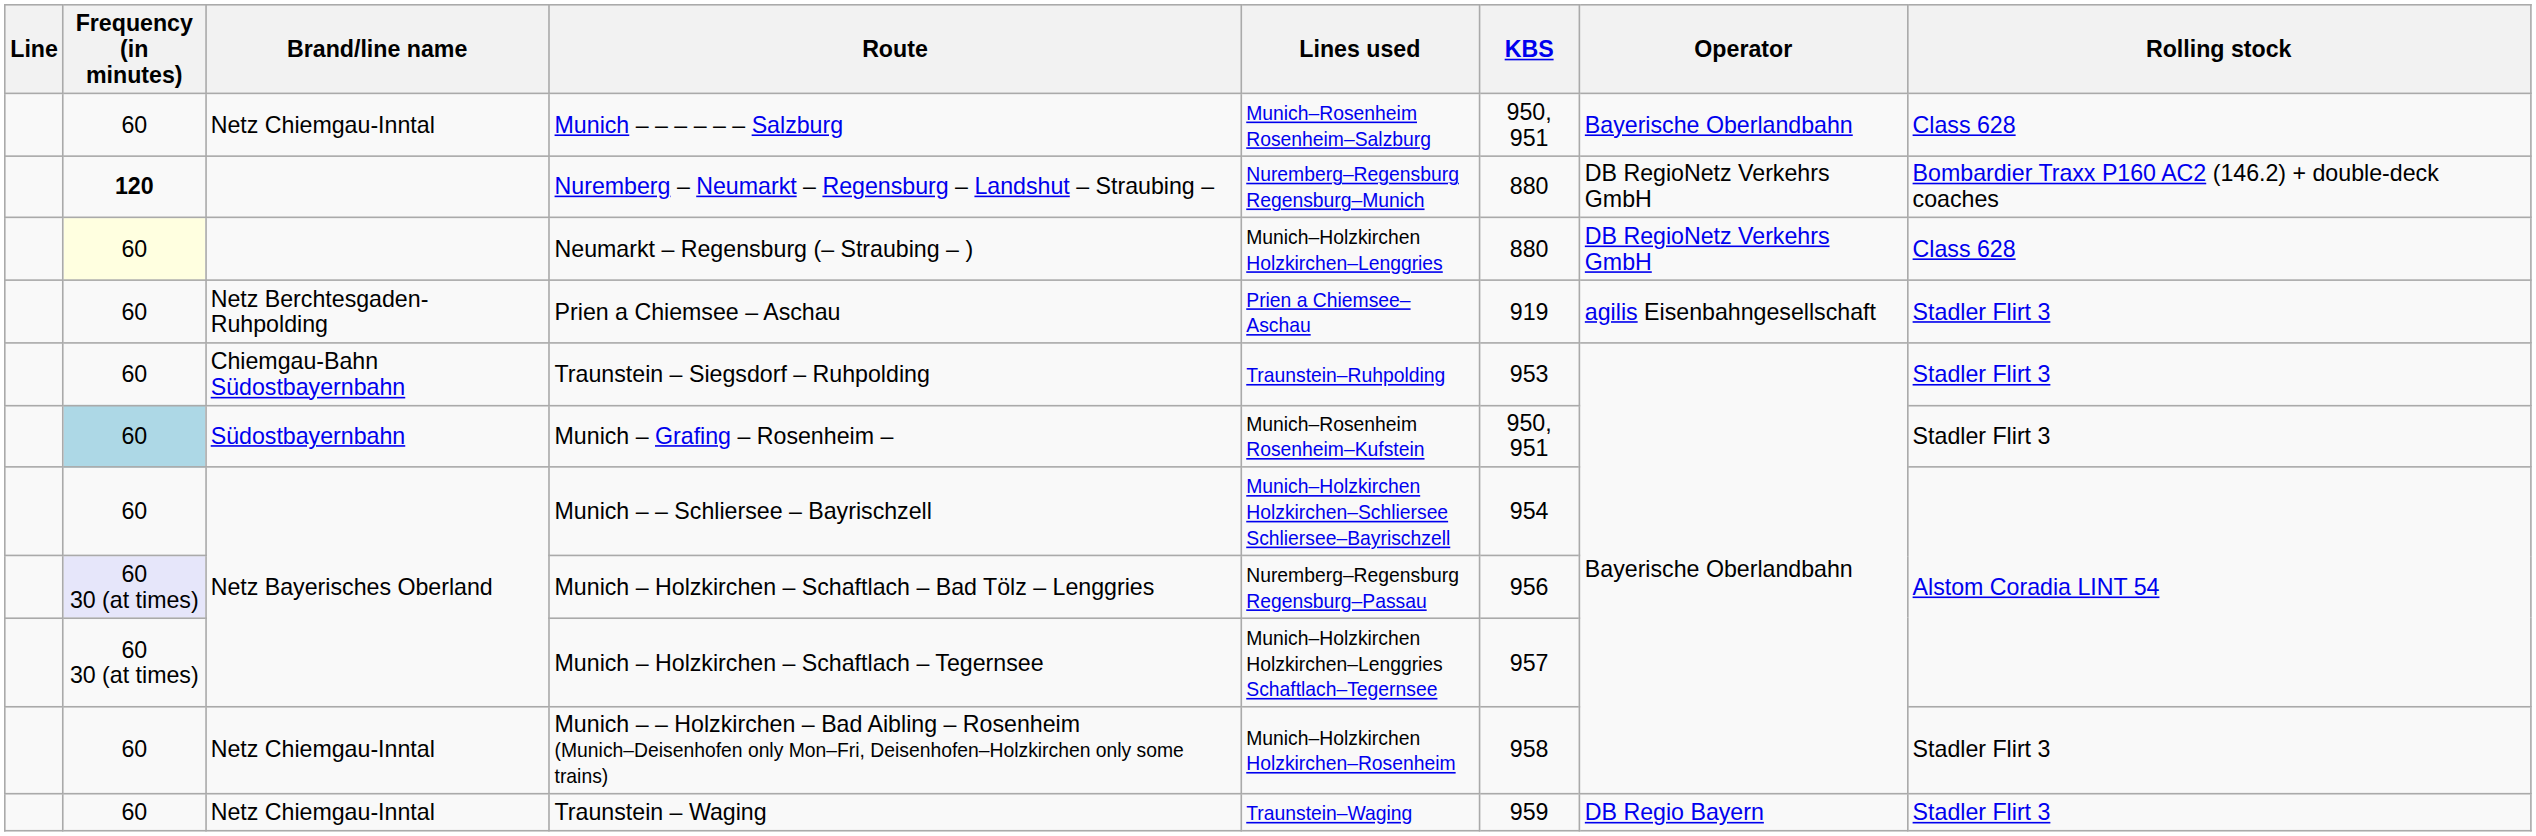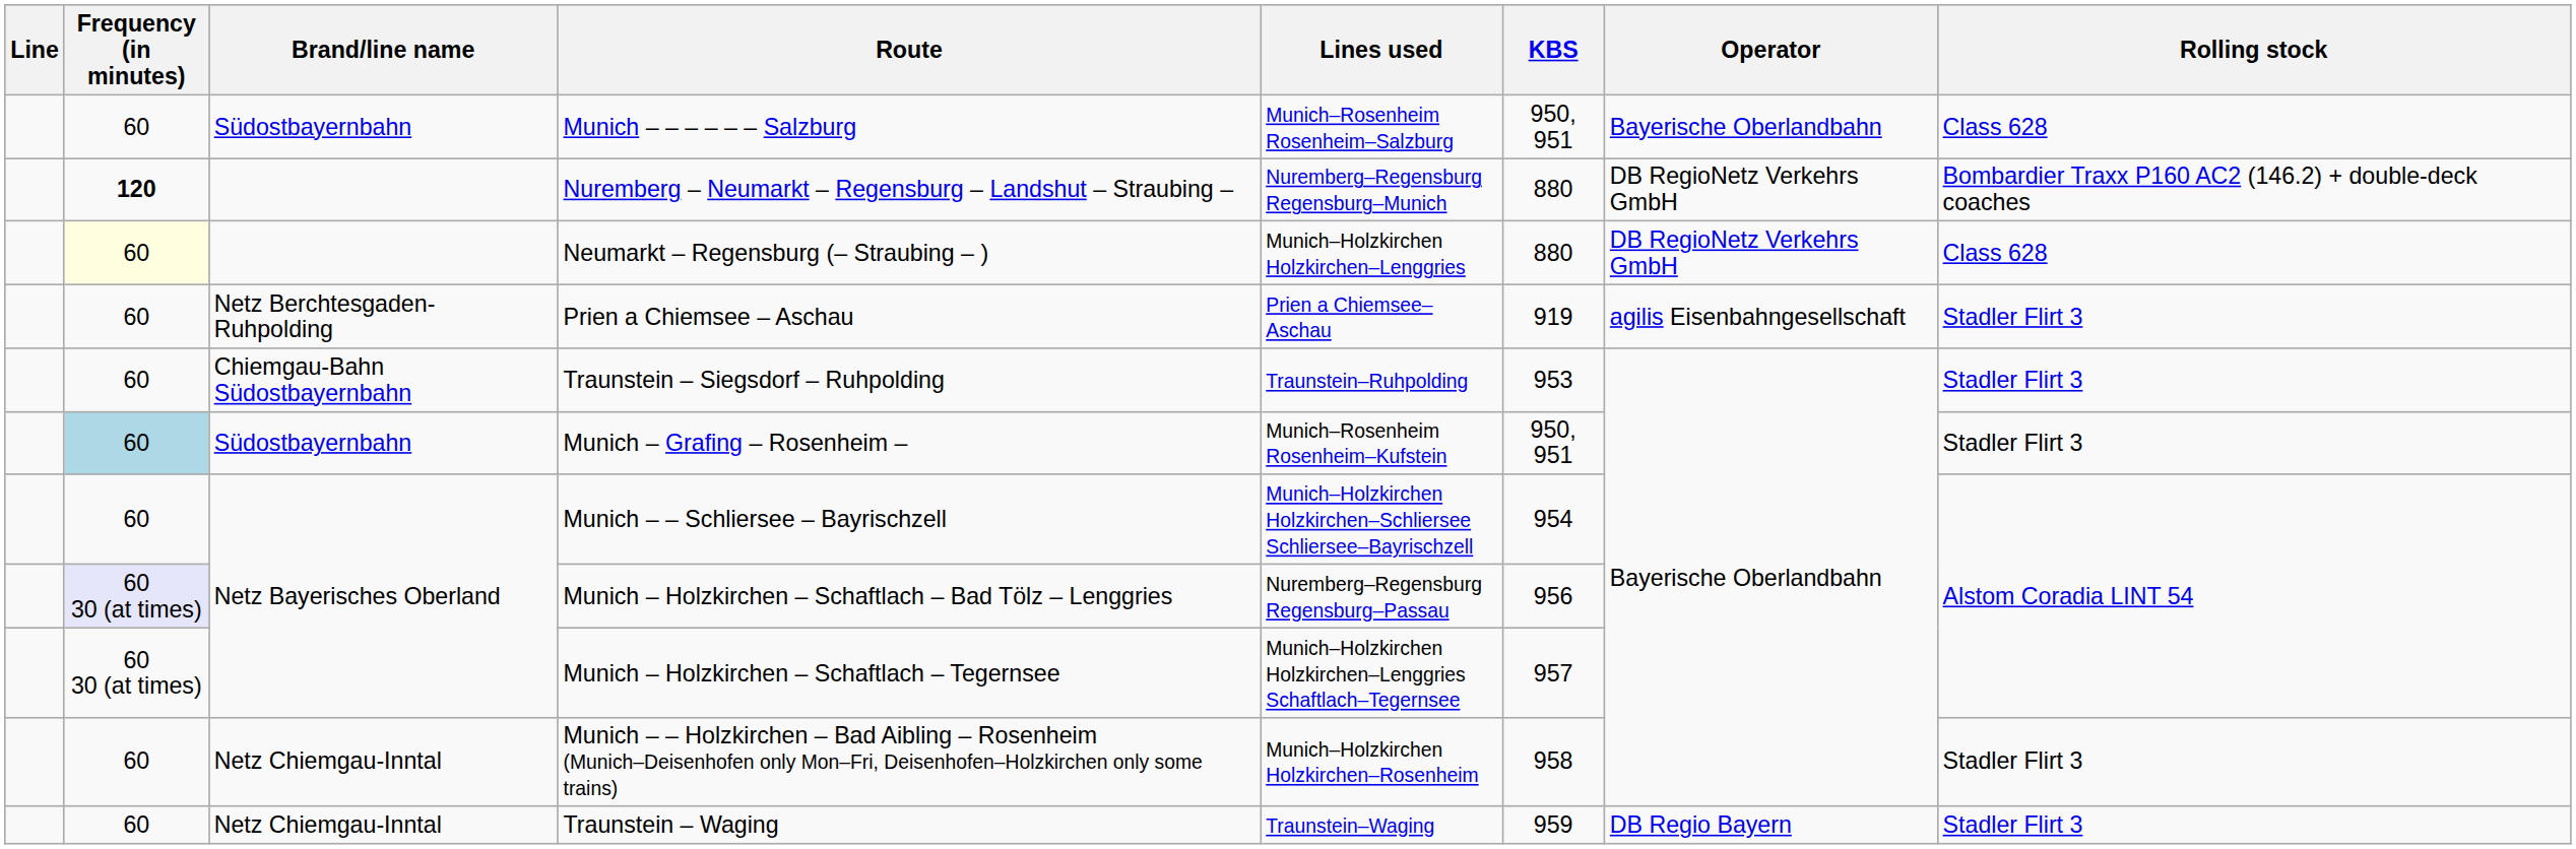Munich – – – – – – Salzburg | Brand/line name: Netz Chiemgau-Inntal -> Südostbayernbahn
